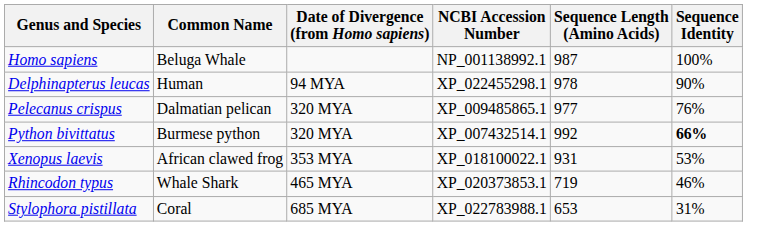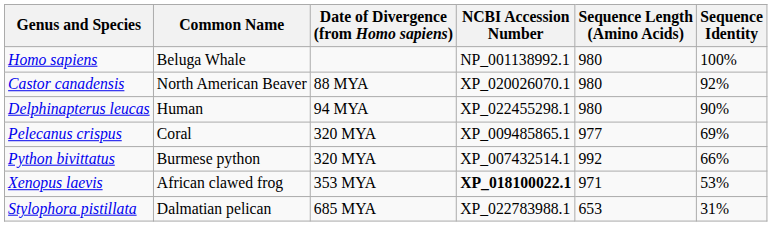Homo sapiens | Sequence Length (Amino Acids): 987 -> 980
+ row: Castor canadensis | North American Beaver | 88 MYA | XP_020026070.1 | 980 | 92%
Delphinapterus leucas | Sequence Length (Amino Acids): 978 -> 980
Pelecanus crispus | Common Name: Dalmatian pelican -> Coral
Pelecanus crispus | Sequence Identity: 76% -> 69%
Python bivittatus | Sequence Identity: bold -> normal
Xenopus laevis | NCBI Accession Number: normal -> bold
Xenopus laevis | Sequence Length (Amino Acids): 931 -> 971
- row: Rhincodon typus | Whale Shark | 465 MYA | XP_020373853.1 | 719 | 46%
Stylophora pistillata | Common Name: Coral -> Dalmatian pelican
